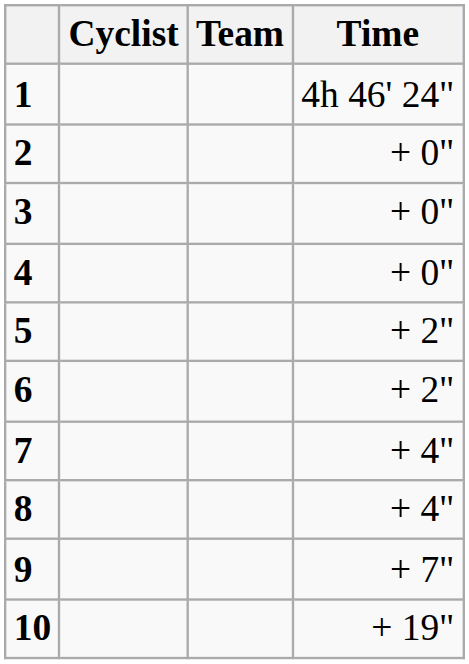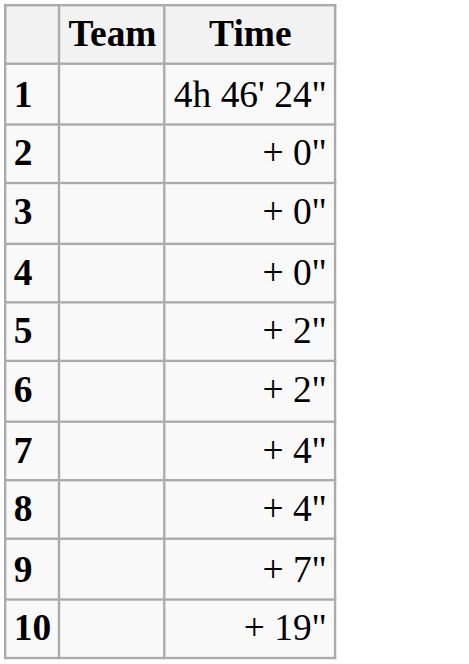- column: Cyclist
